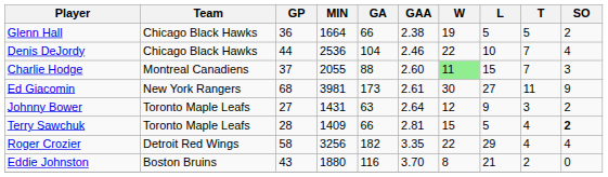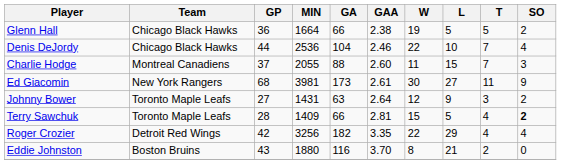Charlie Hodge | W: lightgreen background -> no background
Roger Crozier | GP: 58 -> 42
